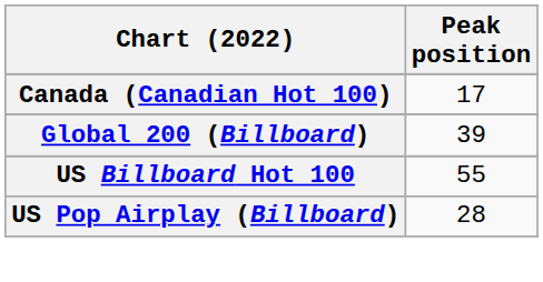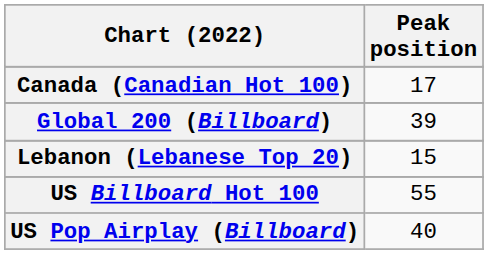+ row: Lebanon (Lebanese Top 20) | 15
US Pop Airplay (Billboard) | Peak position: 28 -> 40
